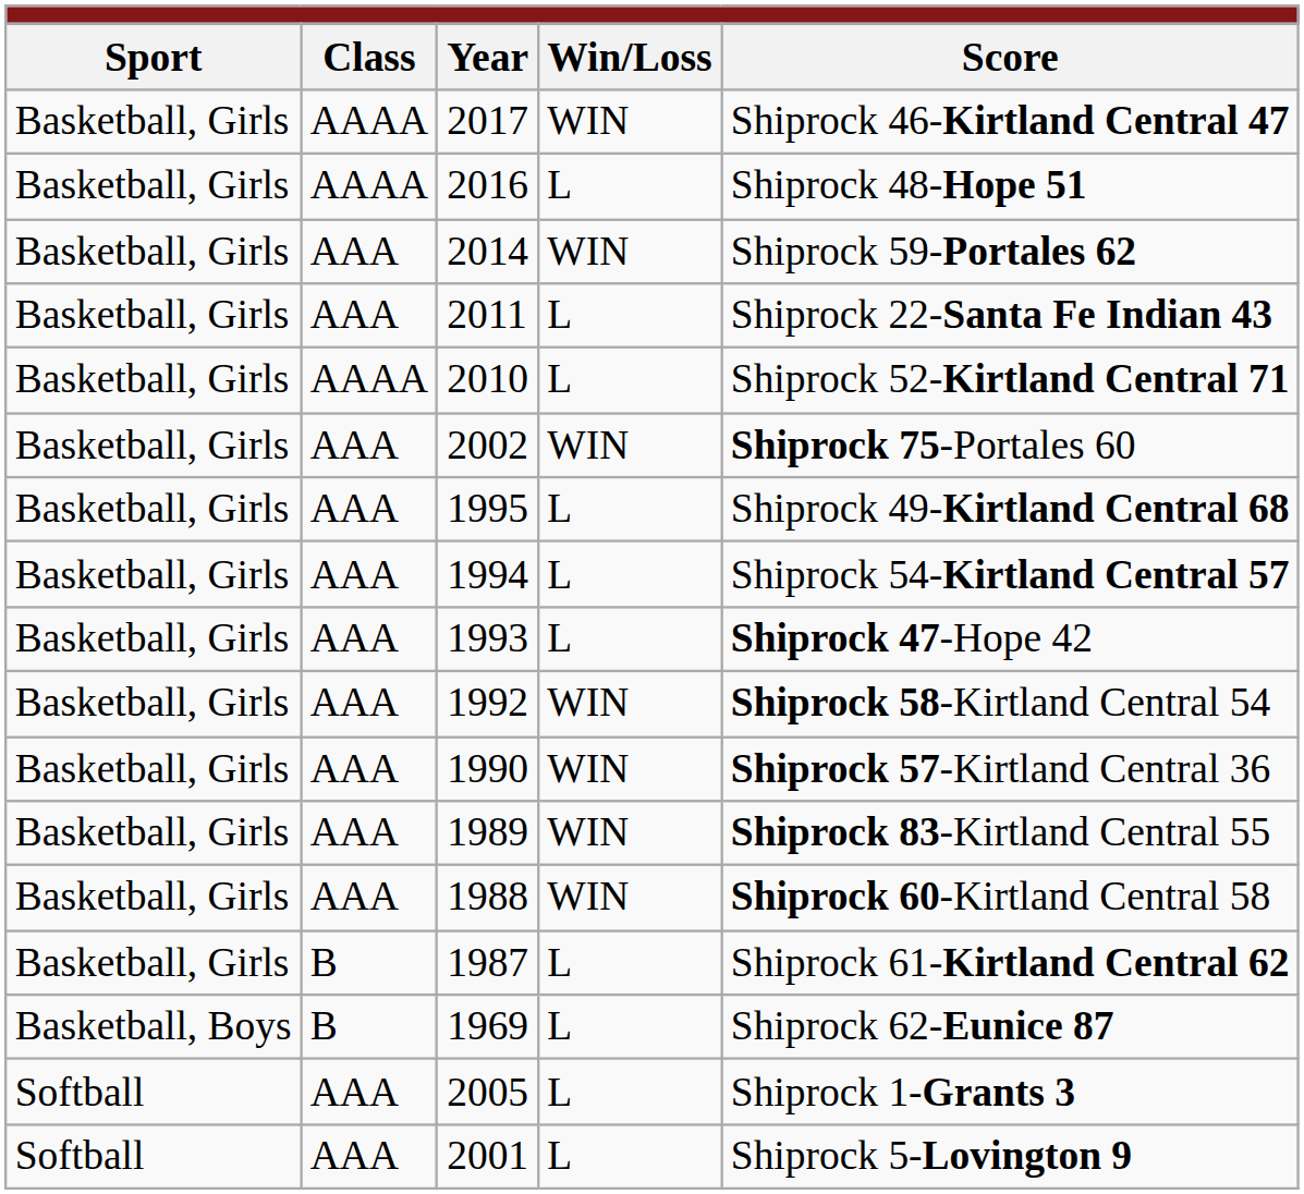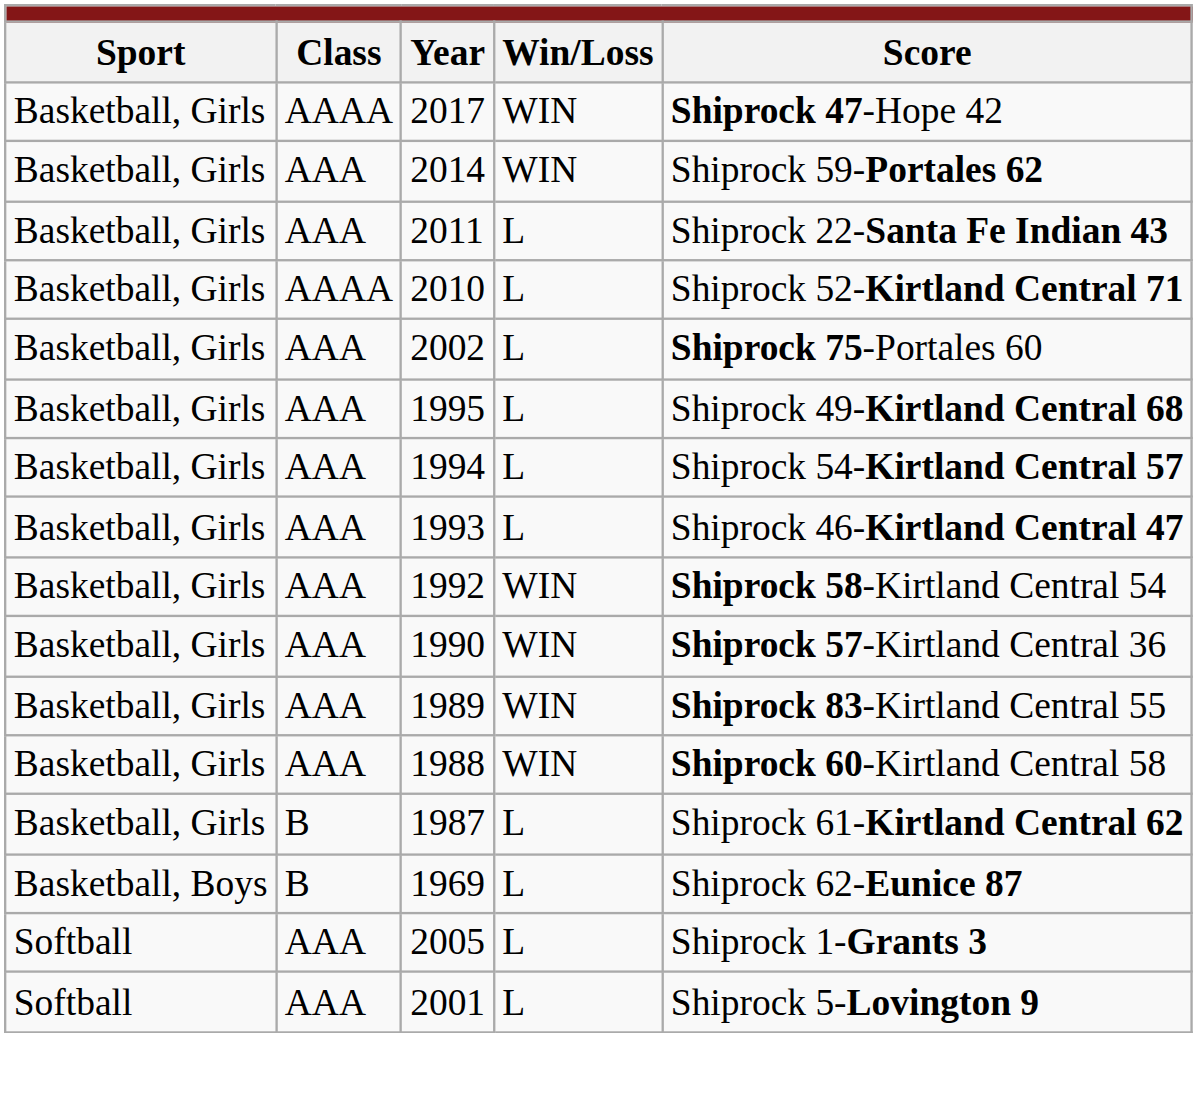2017 | Score: Shiprock 46-Kirtland Central 47 -> Shiprock 47-Hope 42
- row: Basketball, Girls | AAAA | 2016 | L | Shiprock 48-Hope 51
2002 | Win/Loss: WIN -> L
1993 | Score: Shiprock 47-Hope 42 -> Shiprock 46-Kirtland Central 47
